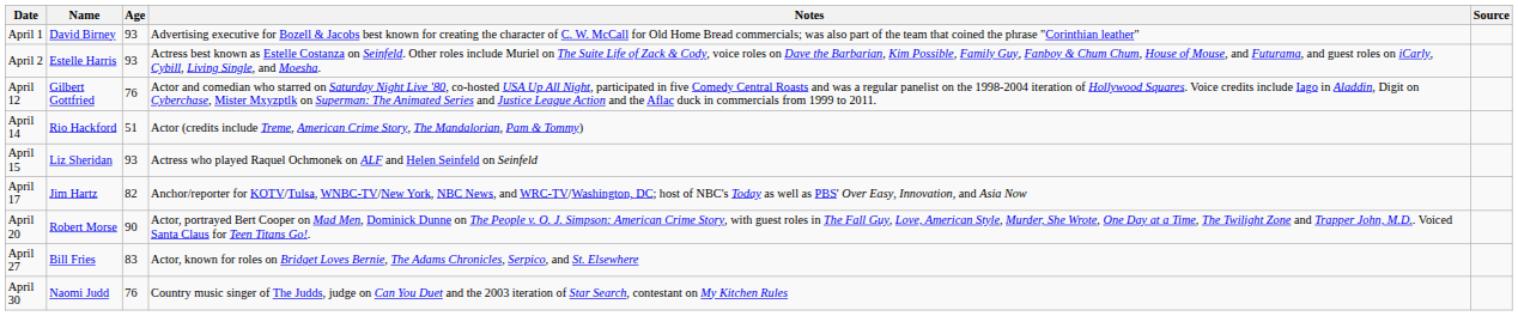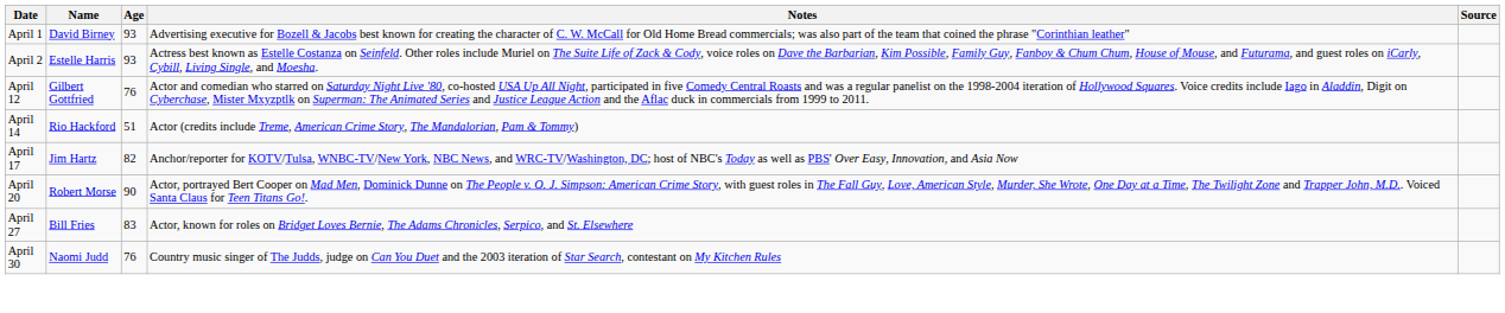- row: April 15 | Liz Sheridan | 93 | Actress who played Raquel Ochmonek on ALF and Helen Seinfeld on Seinfeld
